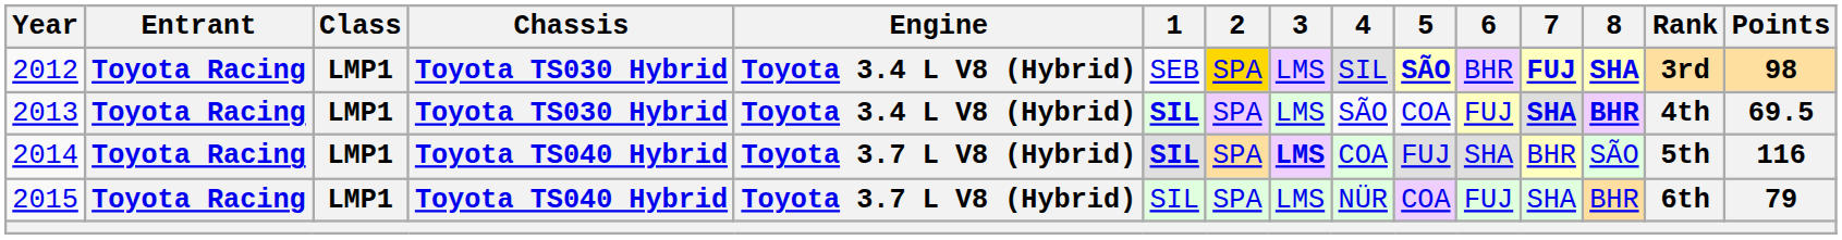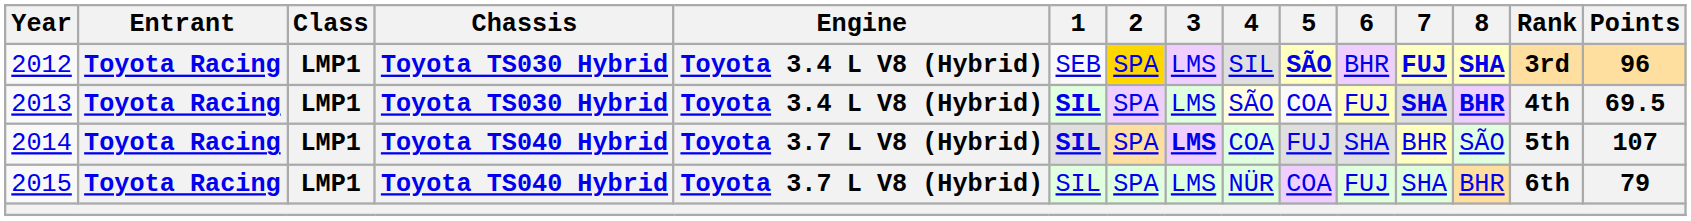2012 | Points: 98 -> 96
2013 | 4: no background -> lightyellow background
2014 | Points: 116 -> 107
